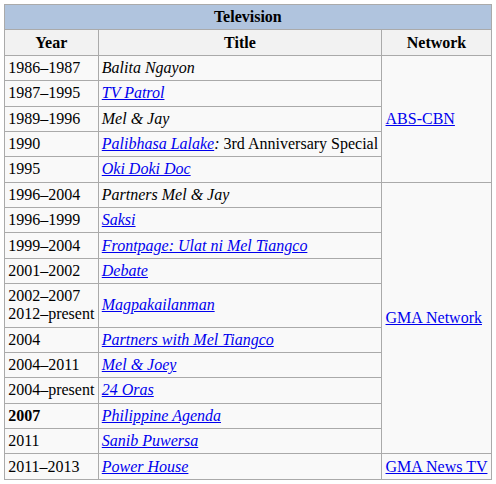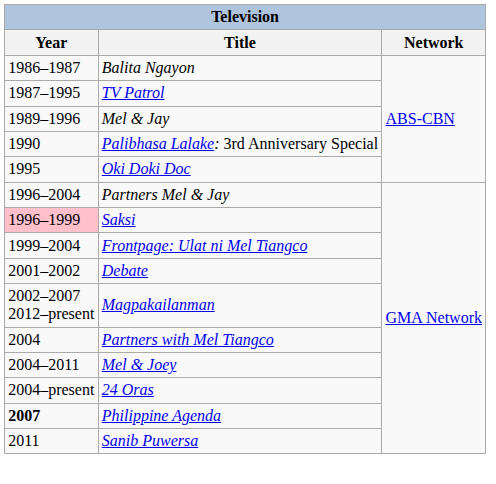Saksi | Year: no background -> pink background
- row: 2011–2013 | Power House | GMA News TV
